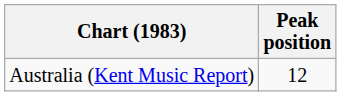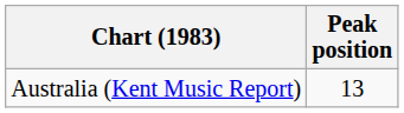Australia (Kent Music Report) | Peak position: 12 -> 13
